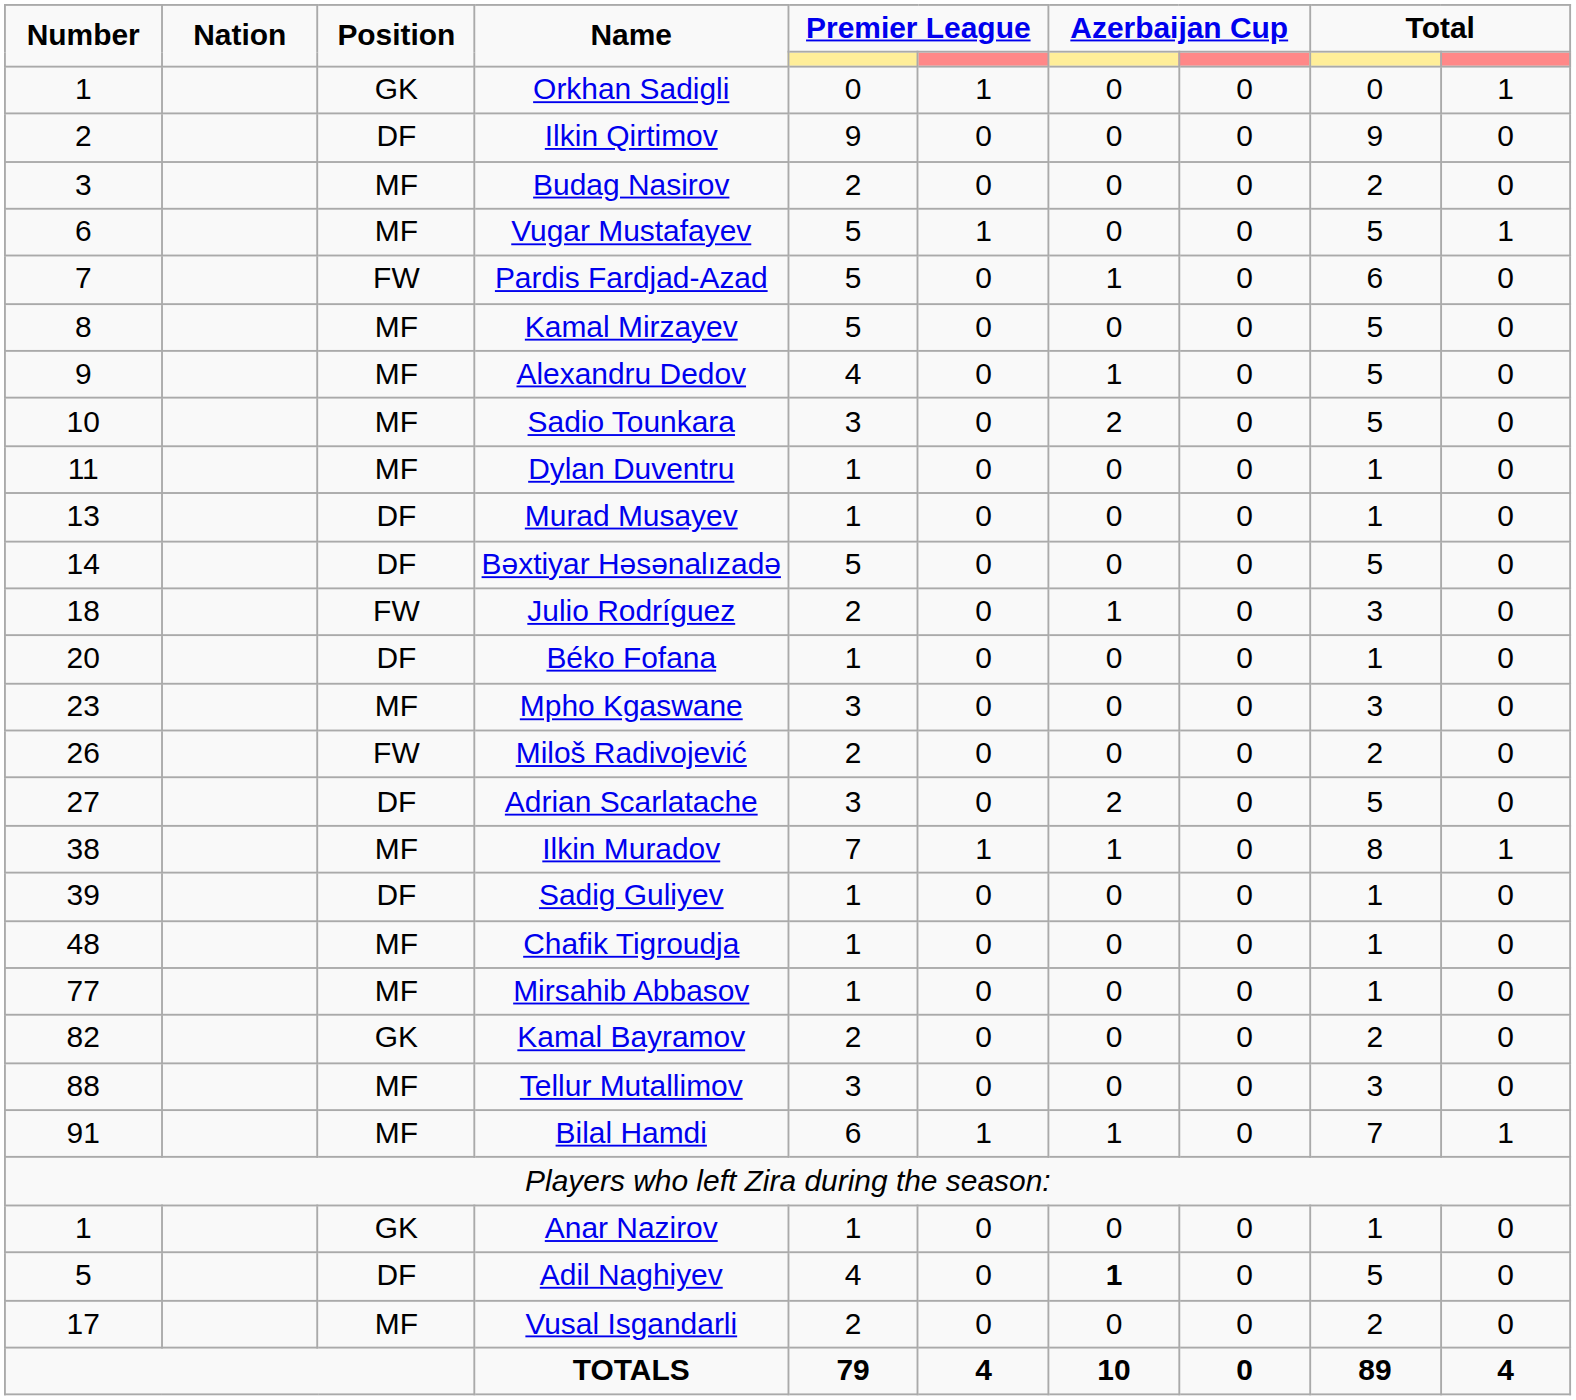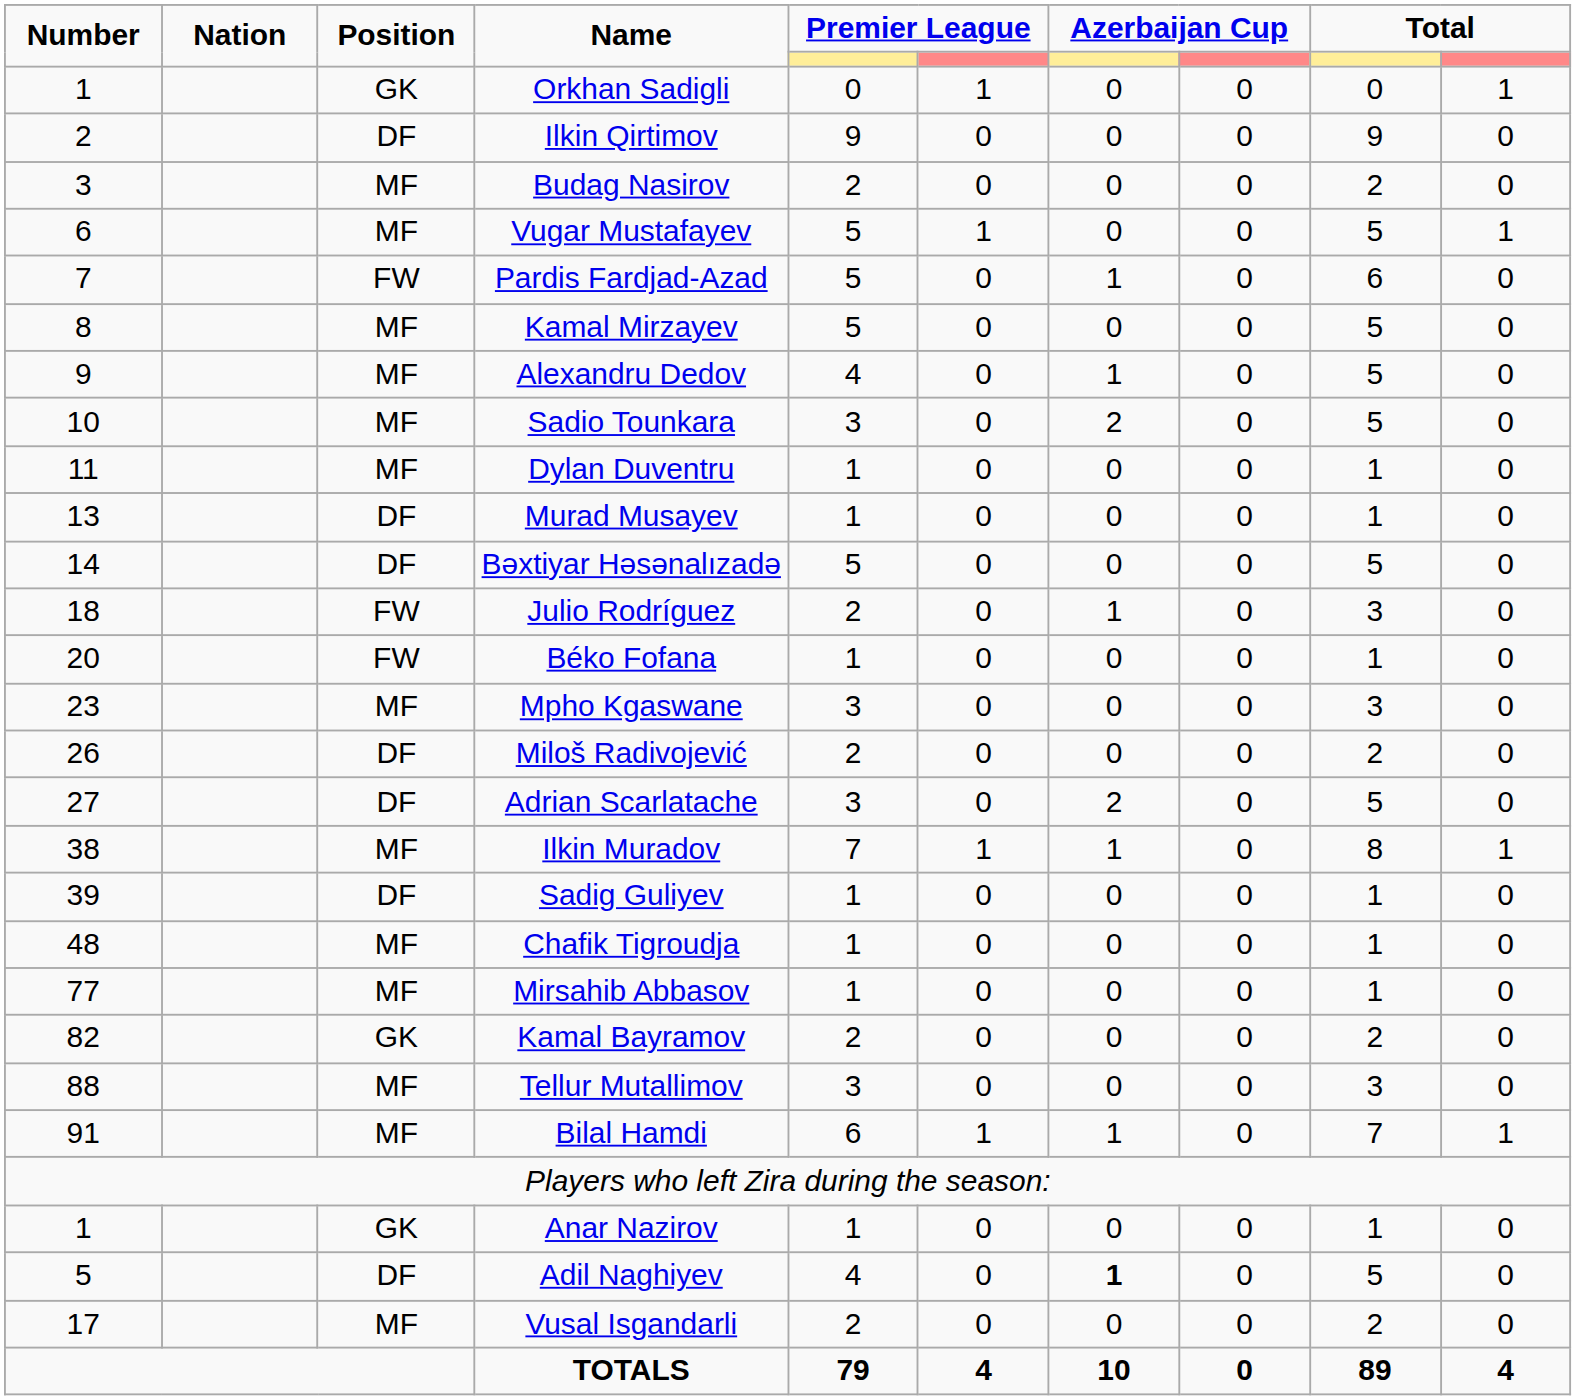Béko Fofana | Position: DF -> FW
Miloš Radivojević | Position: FW -> DF
